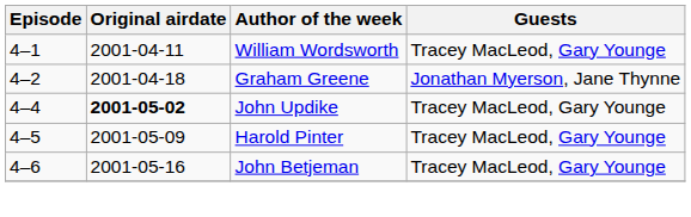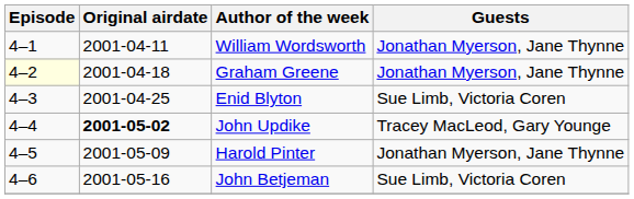William Wordsworth | Guests: Tracey MacLeod, Gary Younge -> Jonathan Myerson, Jane Thynne
Graham Greene | Episode: no background -> lightyellow background
+ row: 4–3 | 2001-04-25 | Enid Blyton | Sue Limb, Victoria Coren
Harold Pinter | Guests: Tracey MacLeod, Gary Younge -> Jonathan Myerson, Jane Thynne
John Betjeman | Guests: Tracey MacLeod, Gary Younge -> Sue Limb, Victoria Coren
